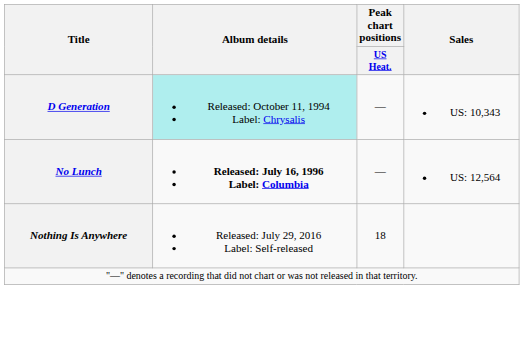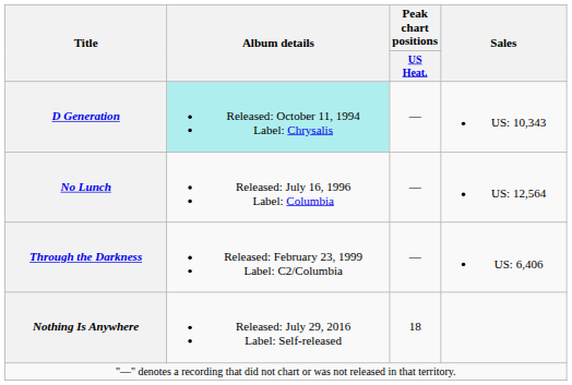No Lunch | Album details: bold -> normal
+ row: Through the Darkness | Released: February 23, 1999 Label: C2/Columbia | — | US: 6,406
